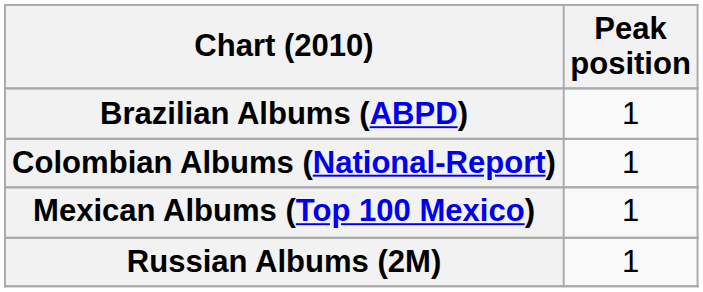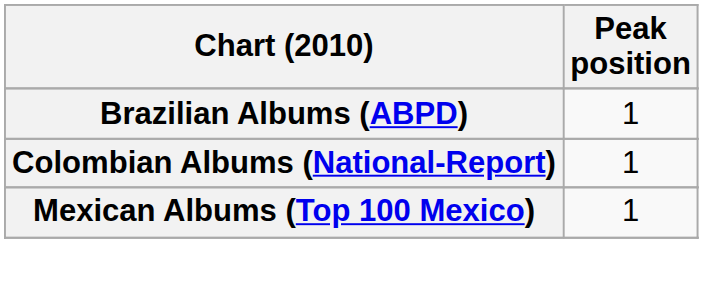- row: Russian Albums (2M) | 1
